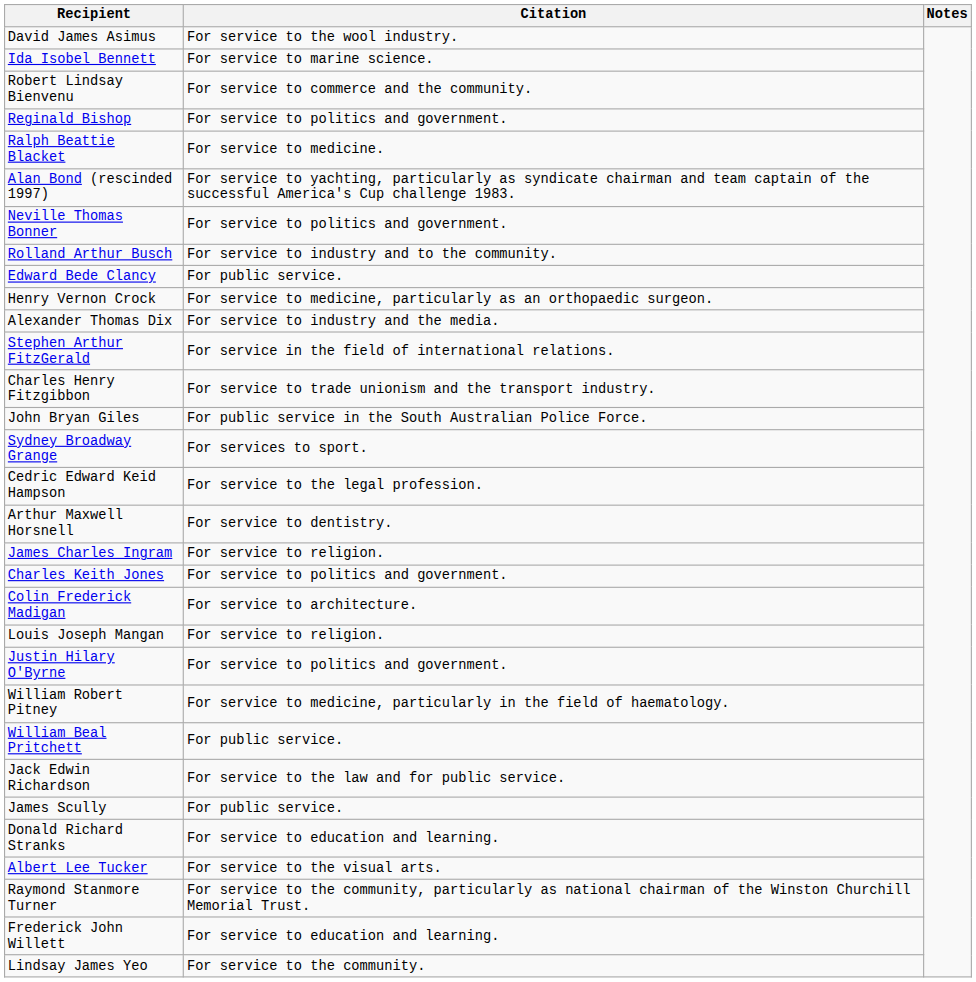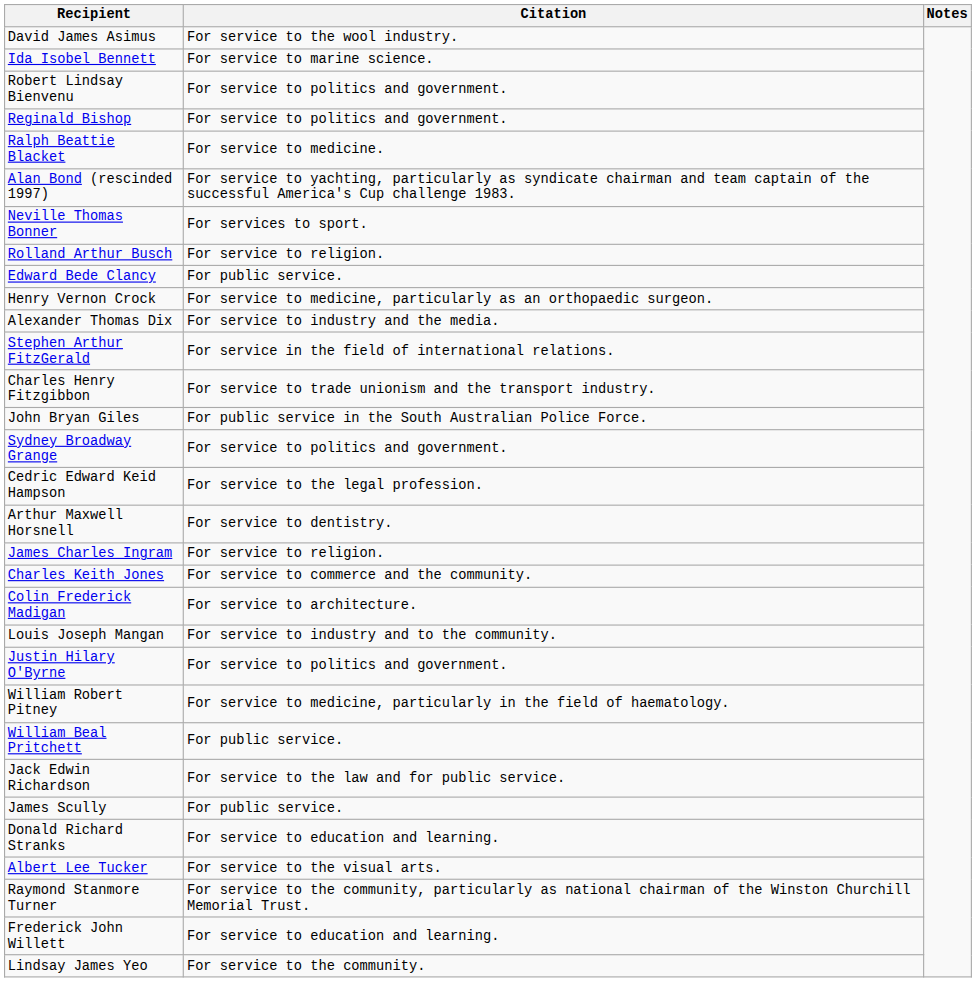Robert Lindsay Bienvenu | Citation: For service to commerce and the community. -> For service to politics and government.
Neville Thomas Bonner | Citation: For service to politics and government. -> For services to sport.
Rolland Arthur Busch | Citation: For service to industry and to the community. -> For service to religion.
Sydney Broadway Grange | Citation: For services to sport. -> For service to politics and government.
Charles Keith Jones | Citation: For service to politics and government. -> For service to commerce and the community.
Louis Joseph Mangan | Citation: For service to religion. -> For service to industry and to the community.
